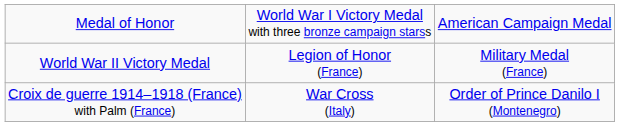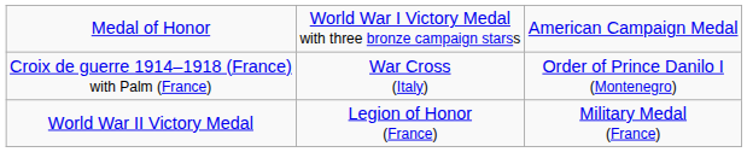rows swapped: World War II Victory Medal <-> Croix de guerre 1914–1918 (France) with Palm (France)
